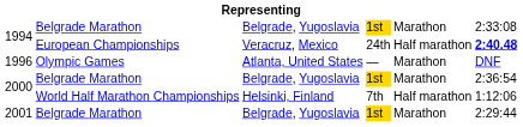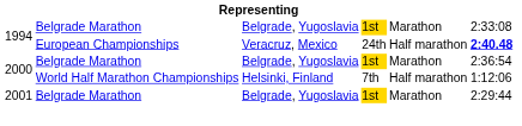- row: 1996 | Olympic Games | Atlanta, United States | — | Marathon | DNF
